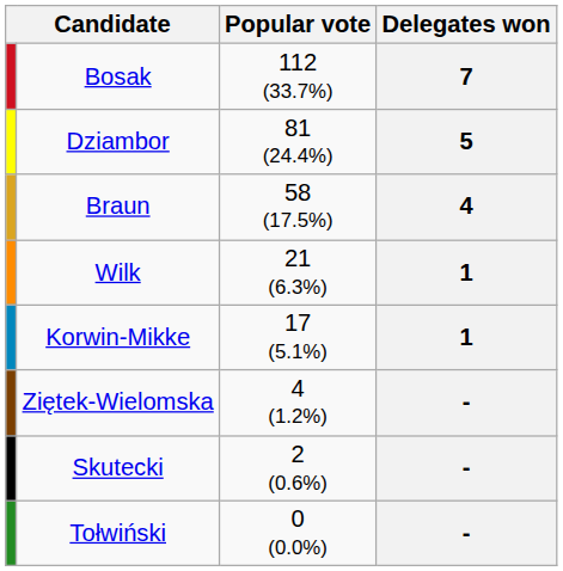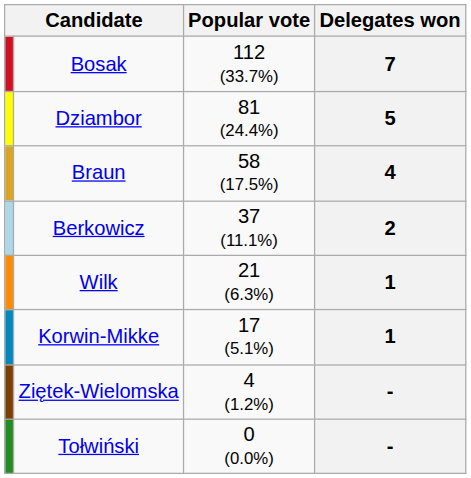+ row: Berkowicz | 37 (11.1%) | 2
- row: Skutecki | 2 (0.6%) | -
